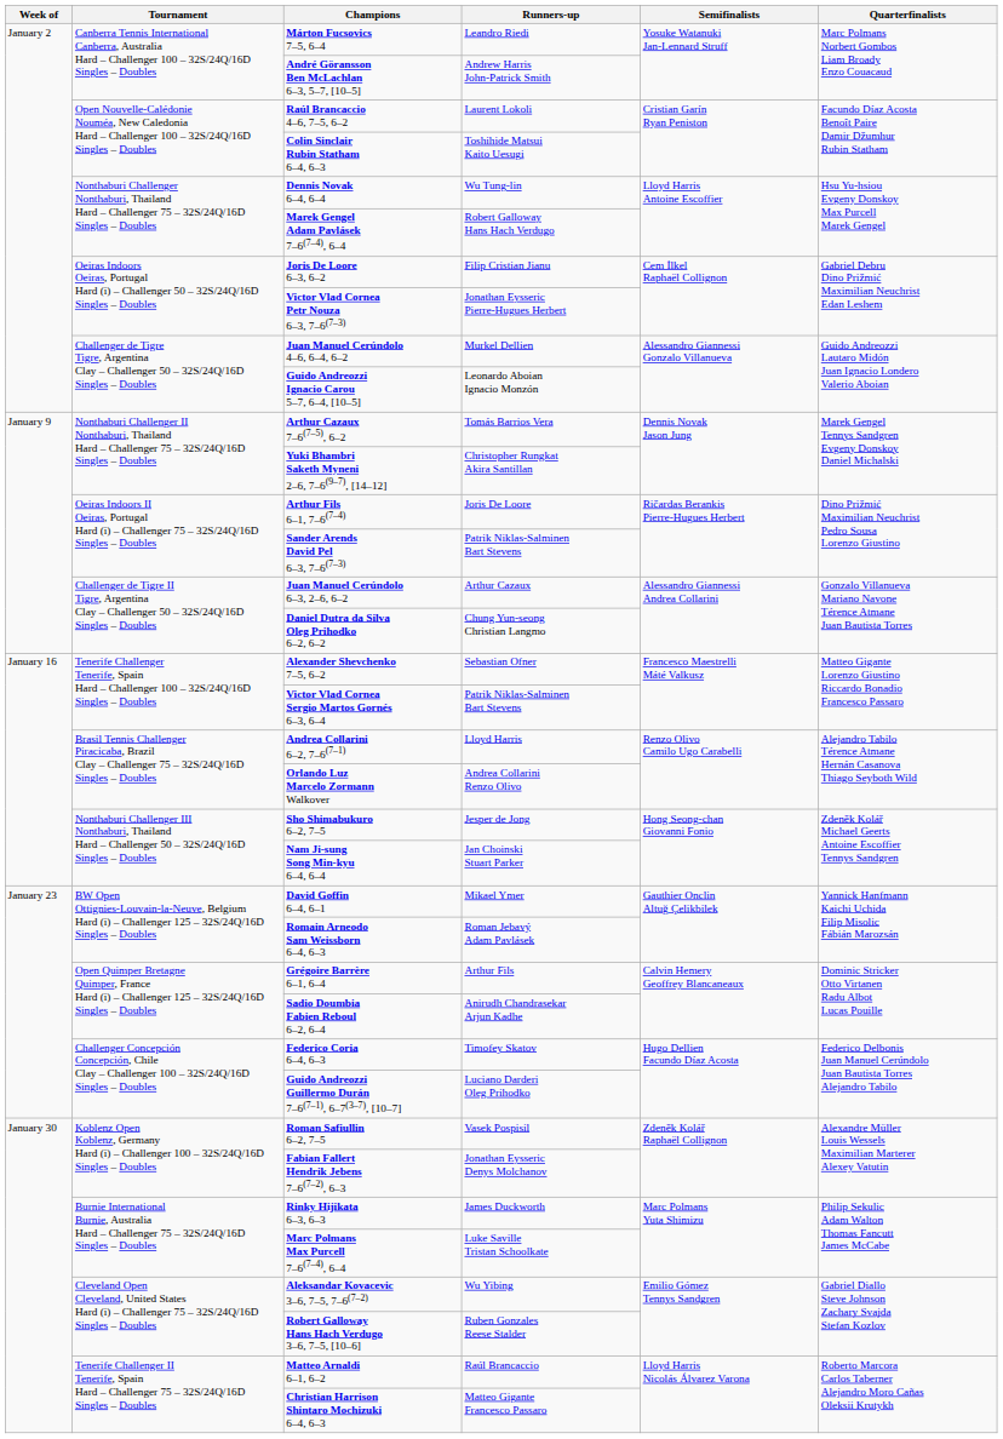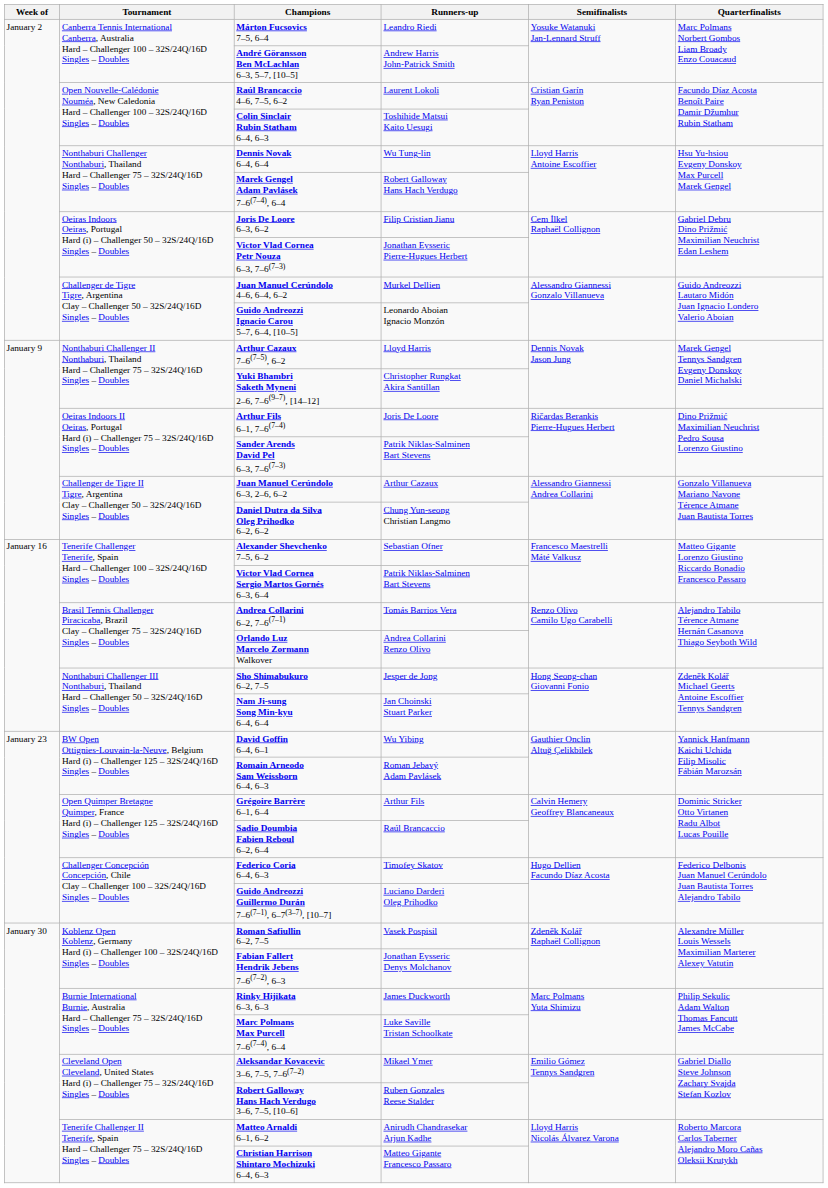Arthur Cazaux 7–6(7–5), 6–2 | Runners-up: Tomás Barrios Vera -> Lloyd Harris
Andrea Collarini 6–2, 7–6(7–1) | Runners-up: Lloyd Harris -> Tomás Barrios Vera
David Goffin 6–4, 6–1 | Runners-up: Mikael Ymer -> Wu Yibing
Sadio Doumbia Fabien Reboul 6–2, 6–4 | Runners-up: Anirudh Chandrasekar Arjun Kadhe -> Raúl Brancaccio
Aleksandar Kovacevic 3–6, 7–5, 7–6(7–2) | Runners-up: Wu Yibing -> Mikael Ymer
Matteo Arnaldi 6–1, 6–2 | Runners-up: Raúl Brancaccio -> Anirudh Chandrasekar Arjun Kadhe
